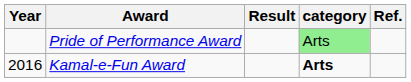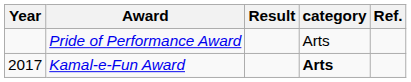Pride of Performance Award | category: lightgreen background -> no background
Kamal-e-Fun Award | Year: 2016 -> 2017
